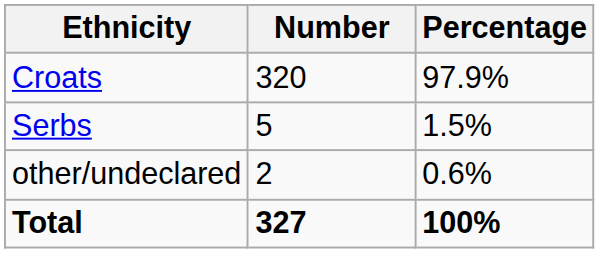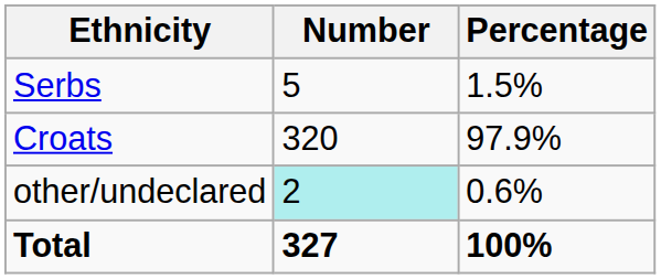rows swapped: Croats <-> Serbs
other/undeclared | Number: no background -> paleturquoise background
